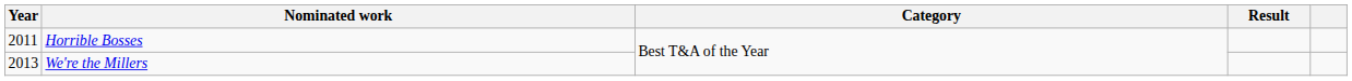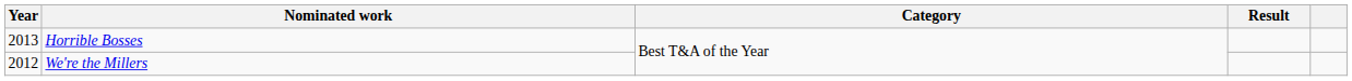Horrible Bosses | Year: 2011 -> 2013
We're the Millers | Year: 2013 -> 2012
